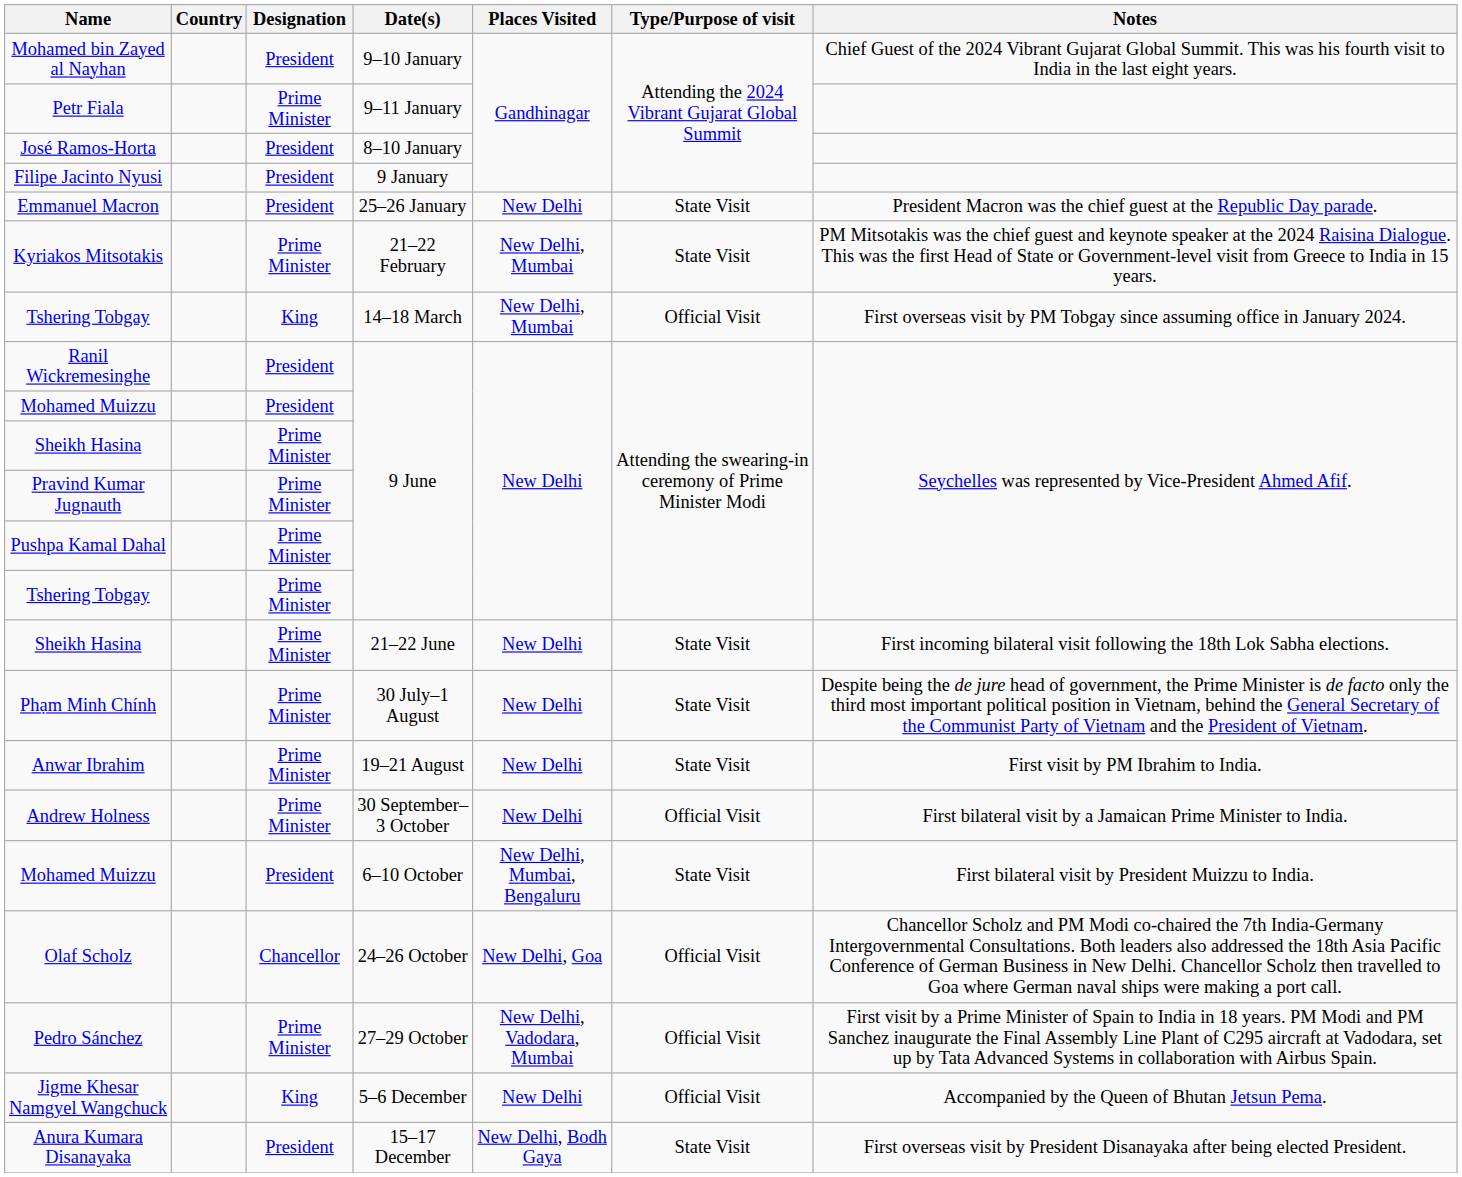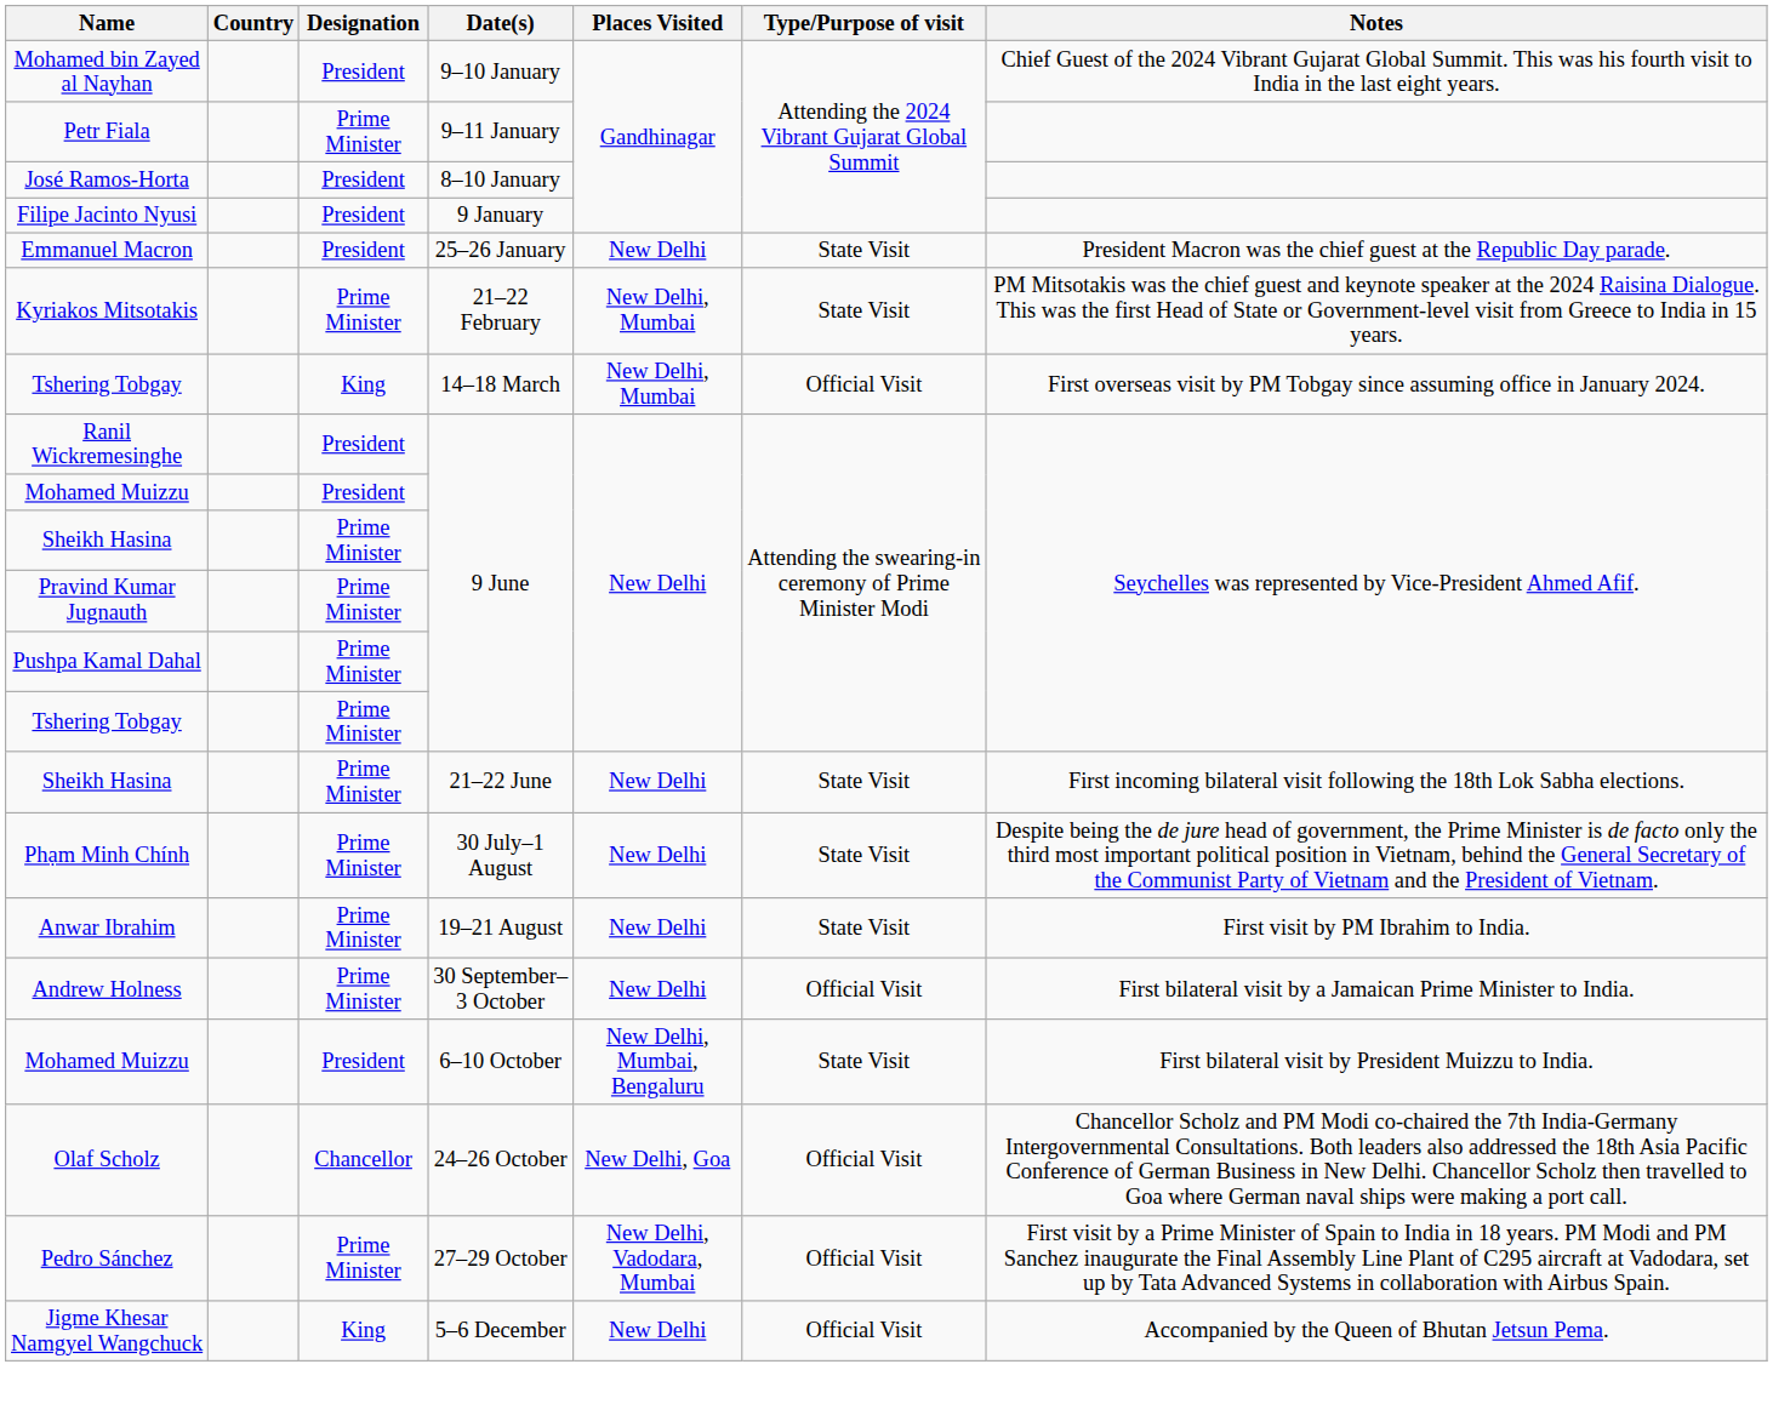- row: Anura Kumara Disanayaka | President | 15–17 December | New Delhi, Bodh Gaya | State Visit | First overseas visit by President Disanayaka after being elected President.
